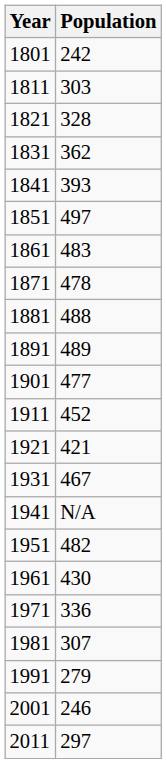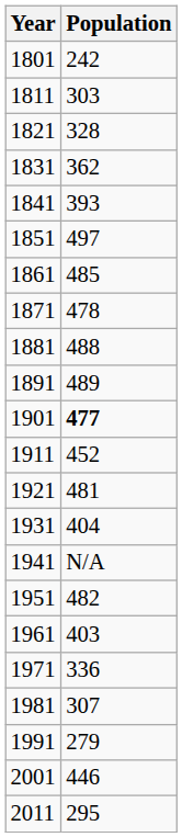1861 | Population: 483 -> 485
1901 | Population: normal -> bold
1921 | Population: 421 -> 481
1931 | Population: 467 -> 404
1961 | Population: 430 -> 403
2001 | Population: 246 -> 446
2011 | Population: 297 -> 295
